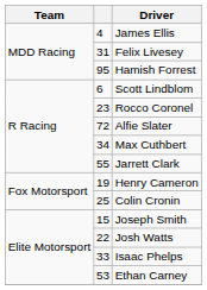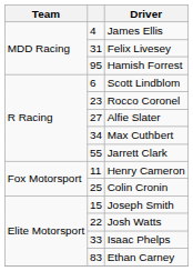Alfie Slater | column 2: 72 -> 27
Henry Cameron | column 2: 19 -> 11
Ethan Carney | column 2: 53 -> 83
